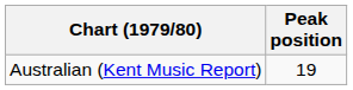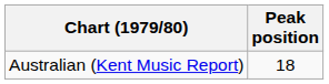Australian (Kent Music Report) | Peak position: 19 -> 18
